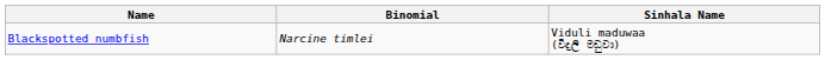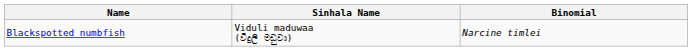columns swapped: Binomial <-> Sinhala Name
